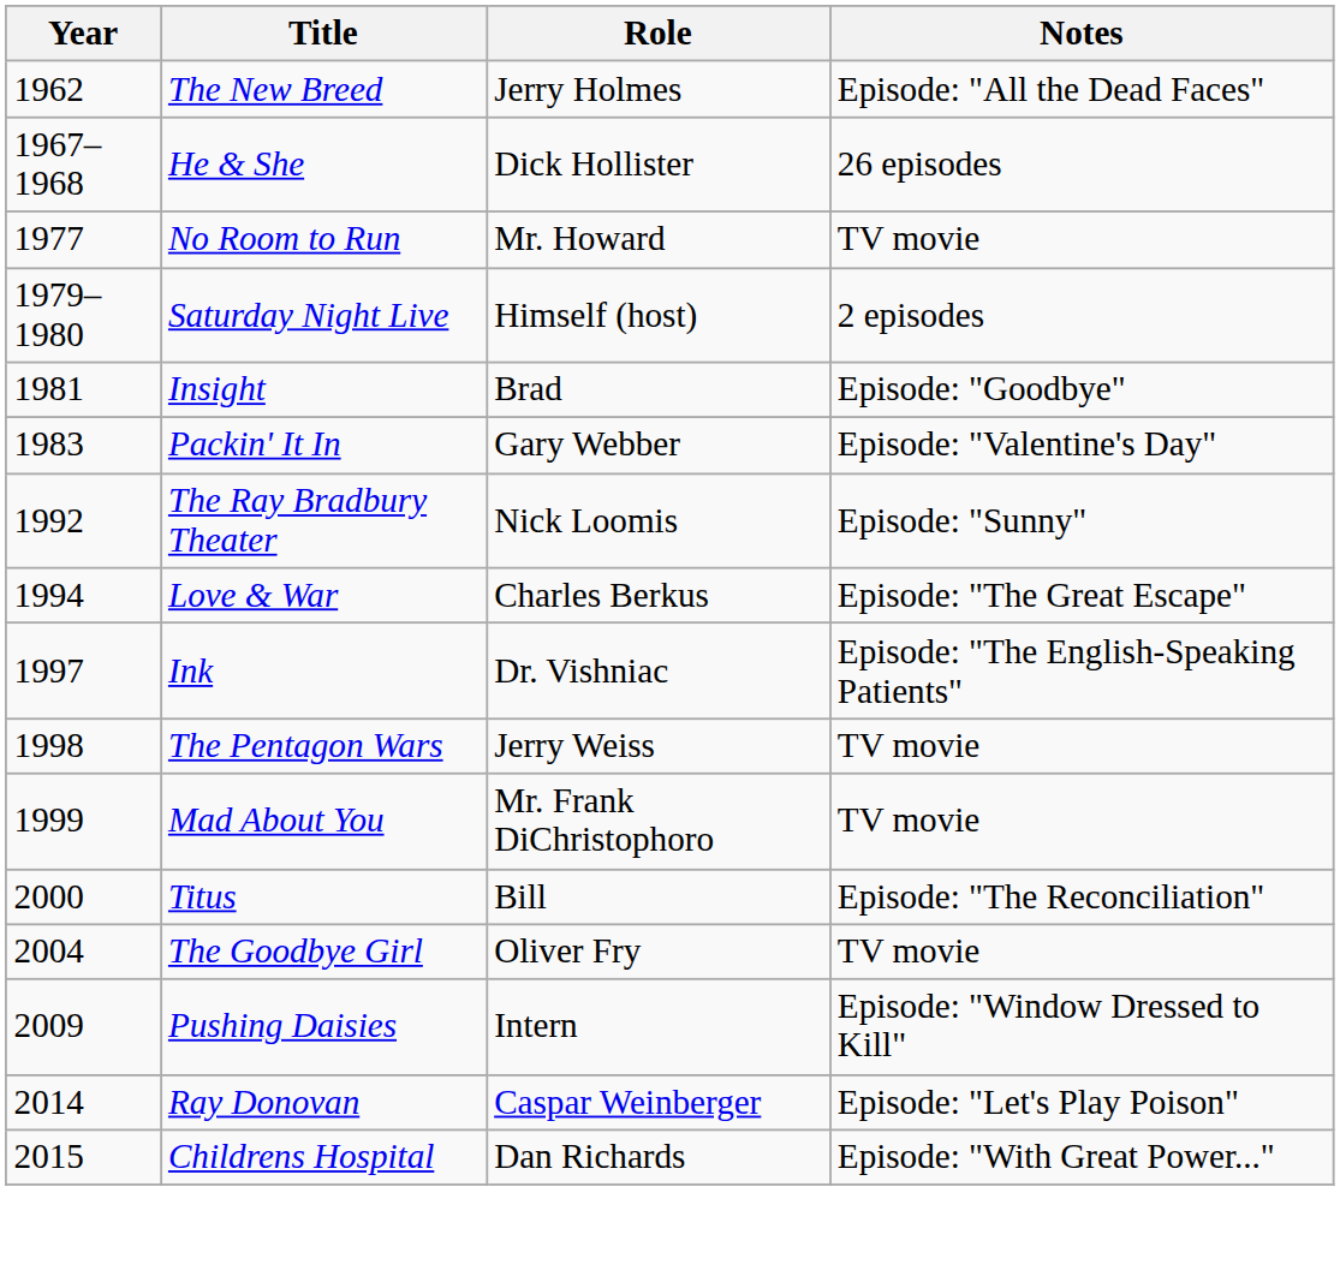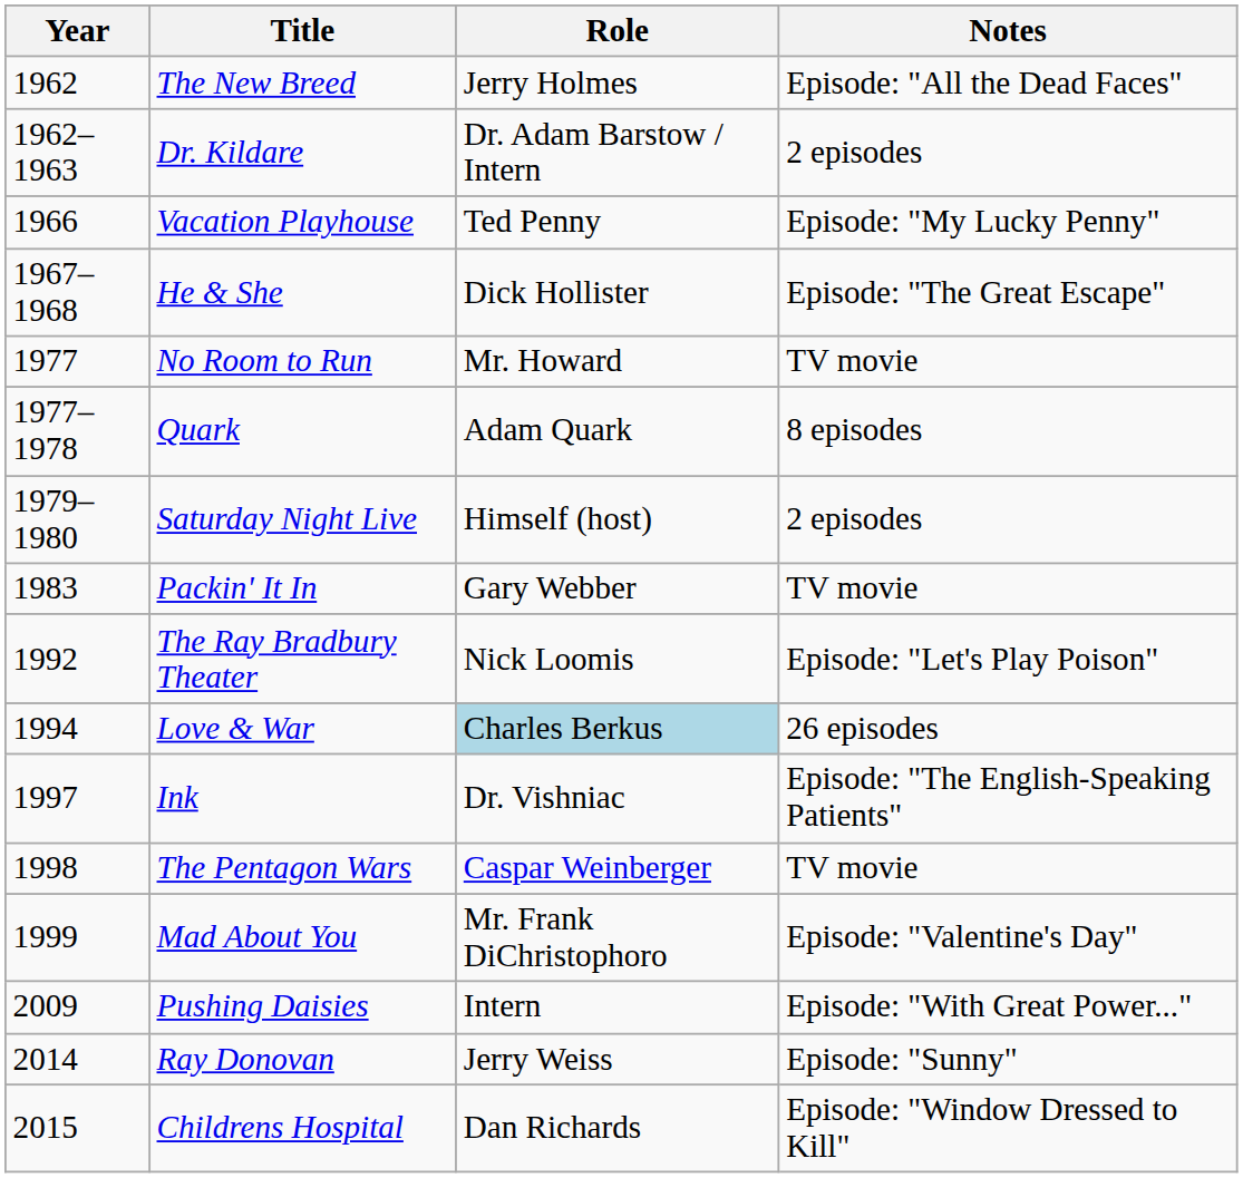+ row: 1962–1963 | Dr. Kildare | Dr. Adam Barstow / Intern | 2 episodes
+ row: 1966 | Vacation Playhouse | Ted Penny | Episode: "My Lucky Penny"
He & She | Notes: 26 episodes -> Episode: "The Great Escape"
+ row: 1977–1978 | Quark | Adam Quark | 8 episodes
- row: 1981 | Insight | Brad | Episode: "Goodbye"
Packin' It In | Notes: Episode: "Valentine's Day" -> TV movie
The Ray Bradbury Theater | Notes: Episode: "Sunny" -> Episode: "Let's Play Poison"
Love & War | Role: no background -> lightblue background
Love & War | Notes: Episode: "The Great Escape" -> 26 episodes
The Pentagon Wars | Role: Jerry Weiss -> Caspar Weinberger
Mad About You | Notes: TV movie -> Episode: "Valentine's Day"
- row: 2000 | Titus | Bill | Episode: "The Reconciliation"
- row: 2004 | The Goodbye Girl | Oliver Fry | TV movie
Pushing Daisies | Notes: Episode: "Window Dressed to Kill" -> Episode: "With Great Power..."
Ray Donovan | Role: Caspar Weinberger -> Jerry Weiss
Ray Donovan | Notes: Episode: "Let's Play Poison" -> Episode: "Sunny"
Childrens Hospital | Notes: Episode: "With Great Power..." -> Episode: "Window Dressed to Kill"
